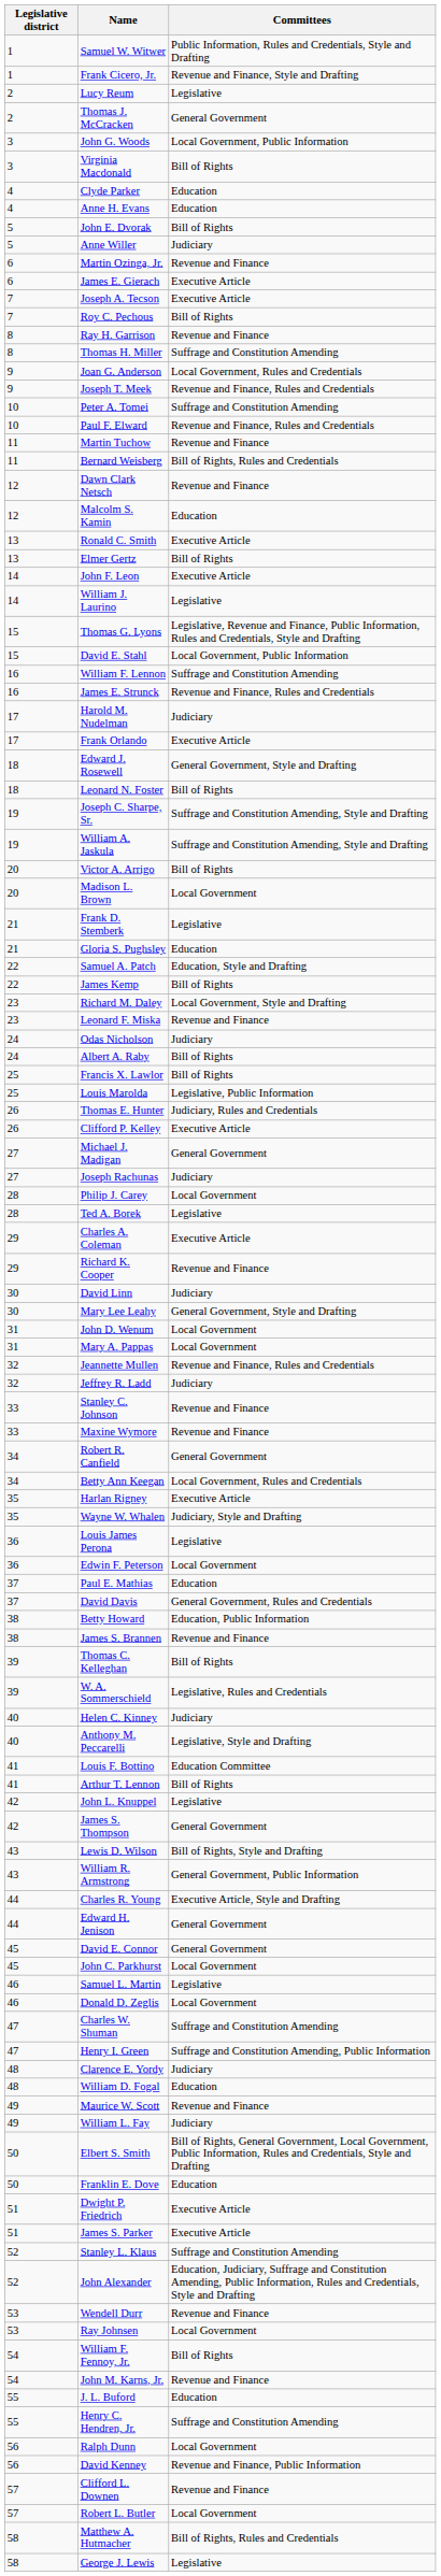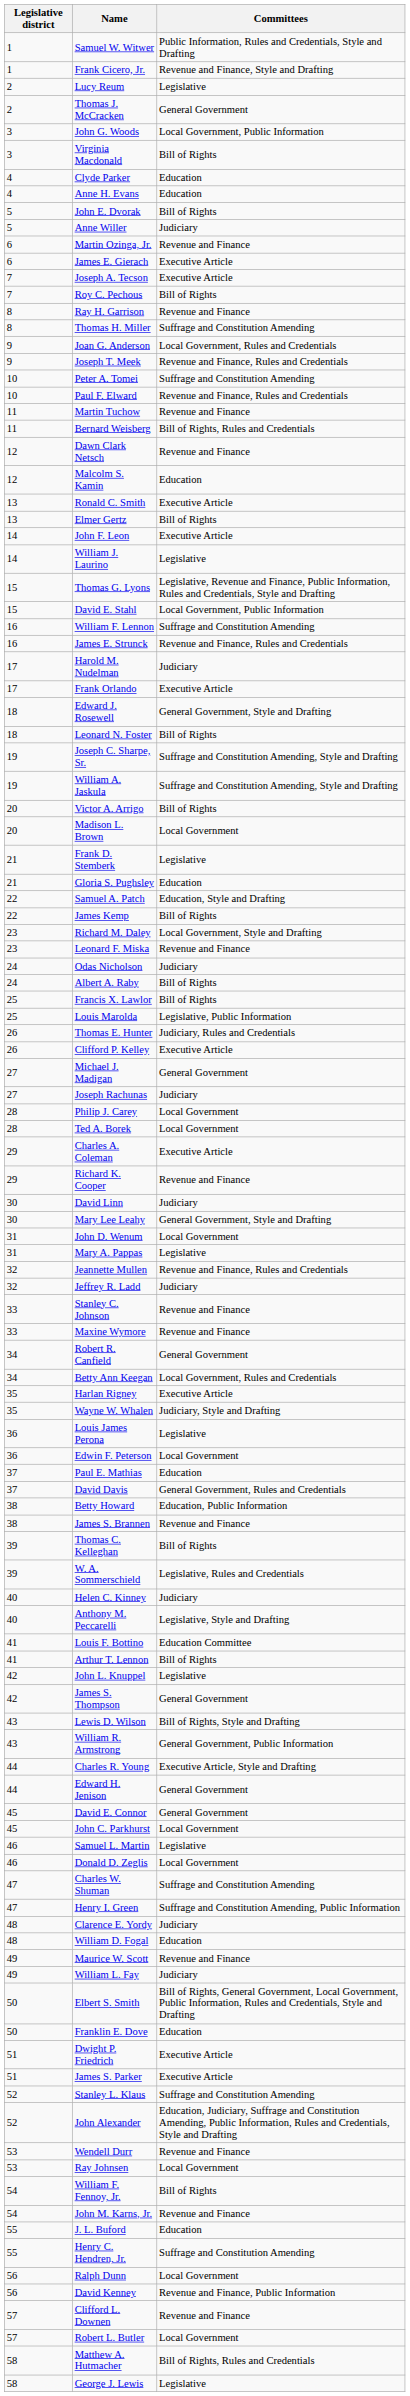Ted A. Borek | Committees: Legislative -> Local Government
Mary A. Pappas | Committees: Local Government -> Legislative
